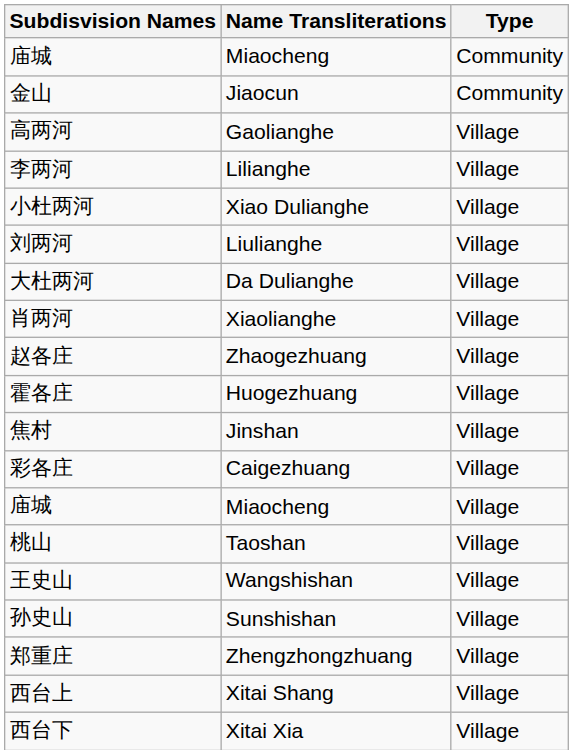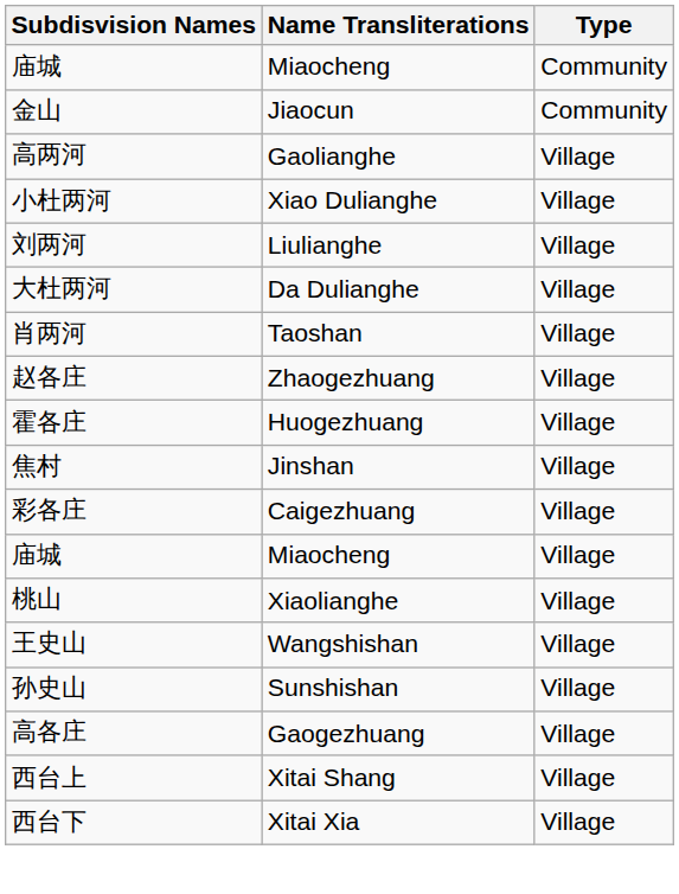- row: 李两河 | Lilianghe | Village
肖两河 | Name Transliterations: Xiaolianghe -> Taoshan
桃山 | Name Transliterations: Taoshan -> Xiaolianghe
+ row: 高各庄 | Gaogezhuang | Village
- row: 郑重庄 | Zhengzhongzhuang | Village
